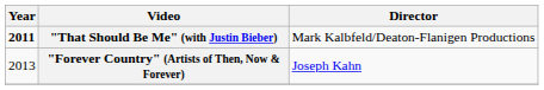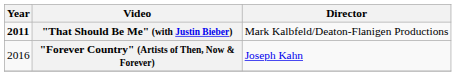"Forever Country" (Artists of Then, Now & Forever) | Year: 2013 -> 2016
